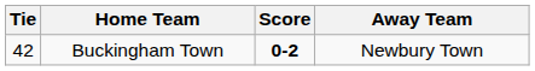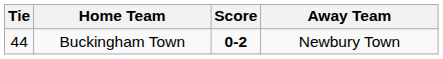Buckingham Town | Tie: 42 -> 44
